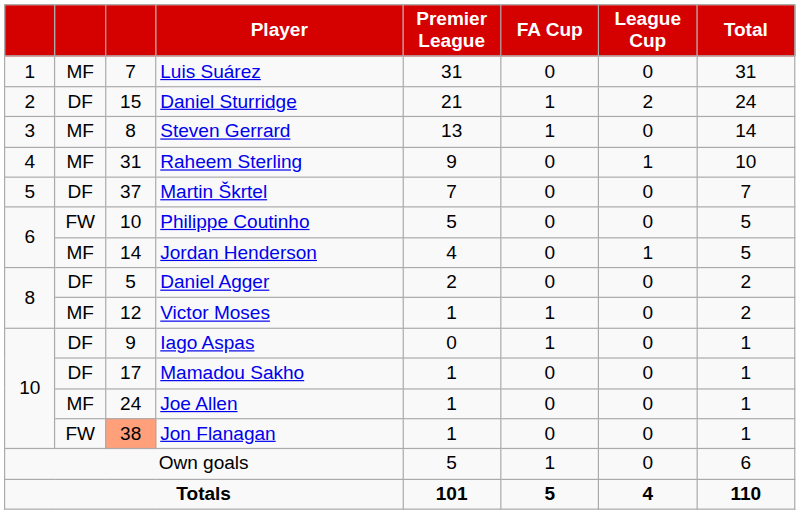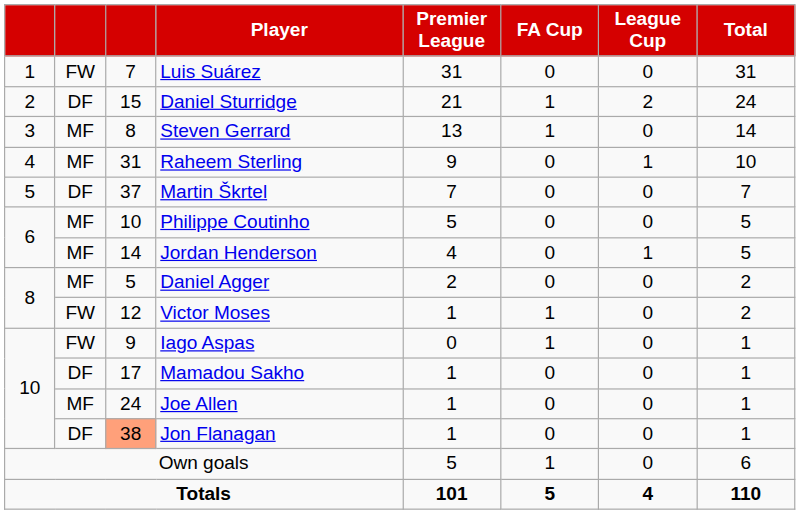Luis Suárez | column 2: MF -> FW
Philippe Coutinho | column 2: FW -> MF
Daniel Agger | column 2: DF -> MF
Victor Moses | column 2: MF -> FW
Iago Aspas | column 2: DF -> FW
Jon Flanagan | column 2: FW -> DF
